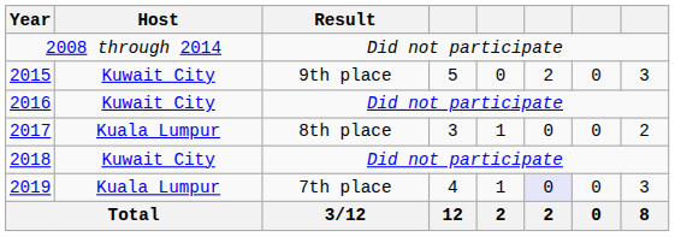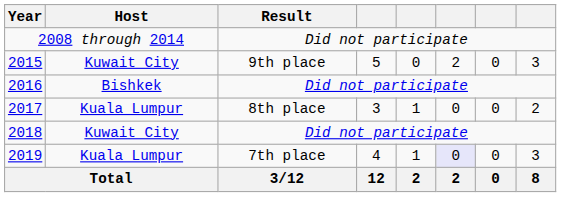2016 | Host: Kuwait City -> Bishkek
